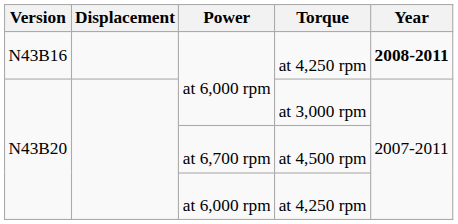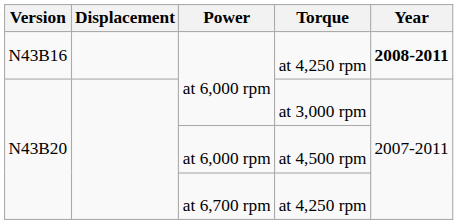at 4,500 rpm | Power: at 6,700 rpm -> at 6,000 rpm
N43B20 / at 4,250 rpm | Power: at 6,000 rpm -> at 6,700 rpm
